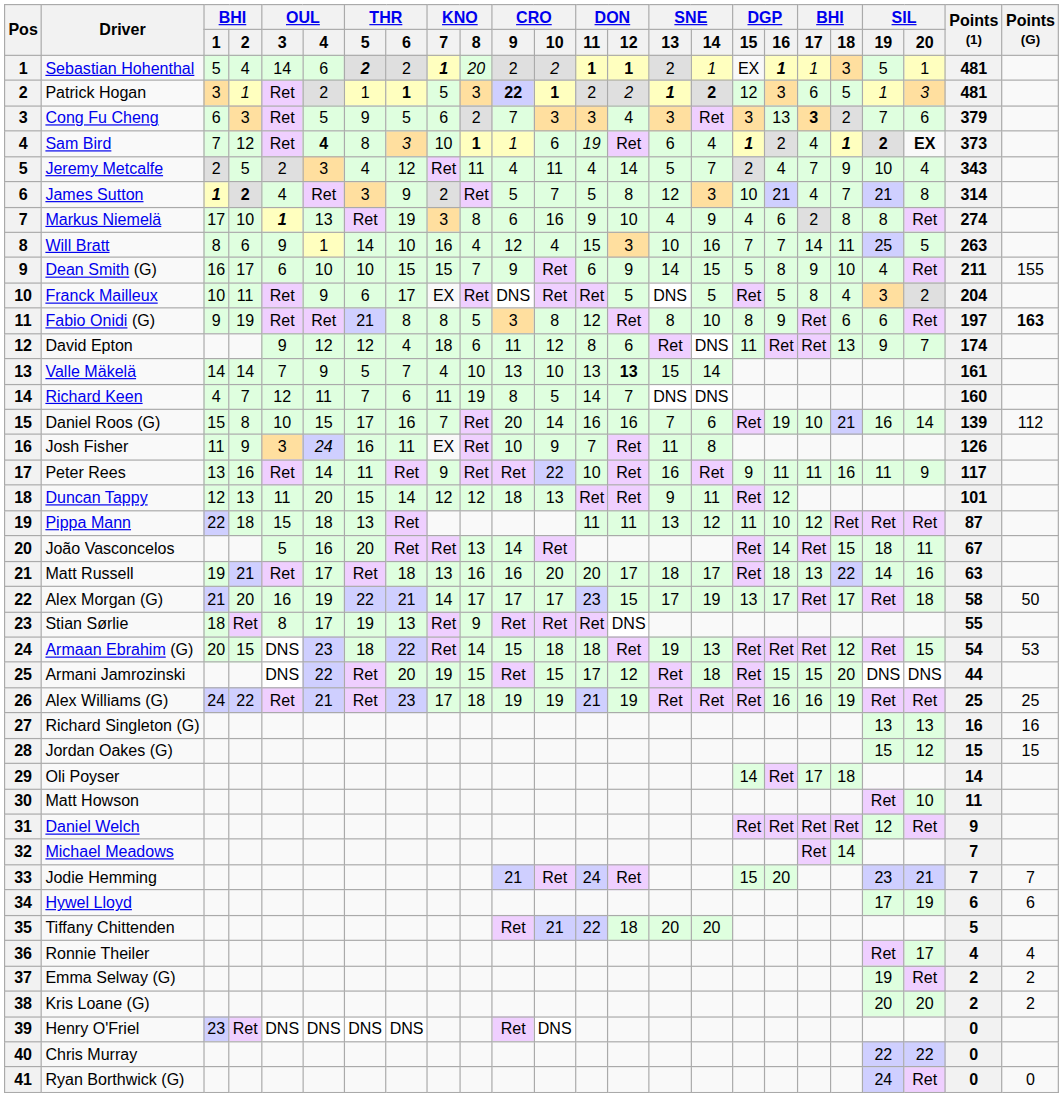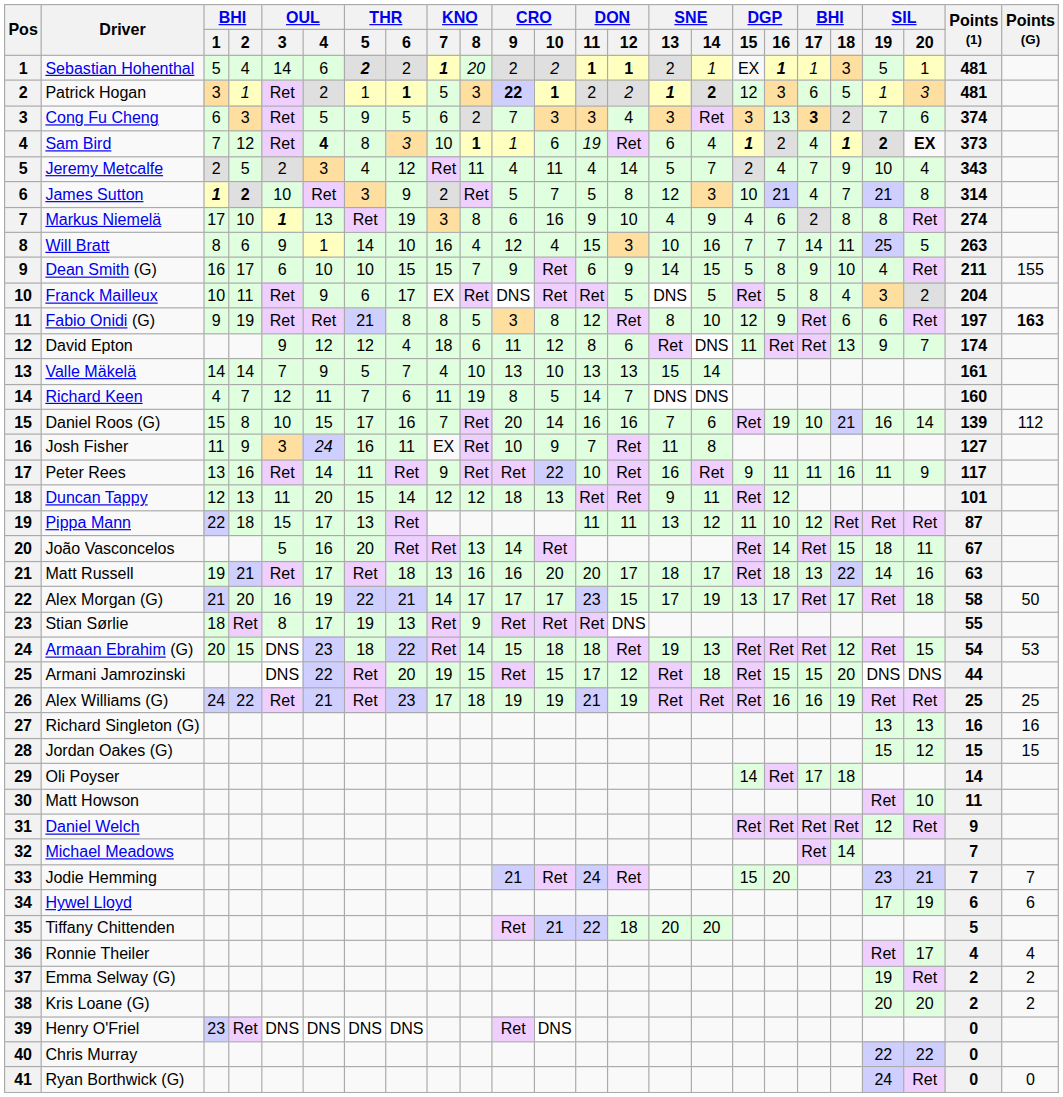Cong Fu Cheng | Points (1): 379 -> 374
James Sutton | OUL / 3: 4 -> 10
Fabio Onidi (G) | DGP / 15: 8 -> 12
Valle Mäkelä | DON / 12: bold -> normal
Josh Fisher | Points (1): 126 -> 127
Pippa Mann | OUL / 4: 18 -> 17
